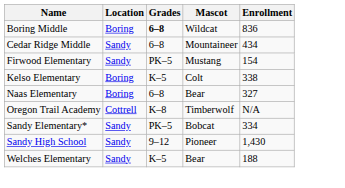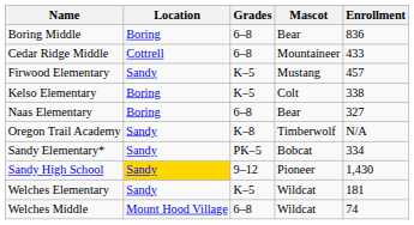Boring Middle | Grades: bold -> normal
Boring Middle | Mascot: Wildcat -> Bear
Cedar Ridge Middle | Location: Sandy -> Cottrell
Cedar Ridge Middle | Enrollment: 434 -> 433
Firwood Elementary | Grades: PK–5 -> K–5
Firwood Elementary | Enrollment: 154 -> 457
Oregon Trail Academy | Location: Cottrell -> Sandy
Sandy High School | Location: no background -> gold background
Welches Elementary | Mascot: Bear -> Wildcat
Welches Elementary | Enrollment: 188 -> 181
+ row: Welches Middle | Mount Hood Village | 6–8 | Wildcat | 74
